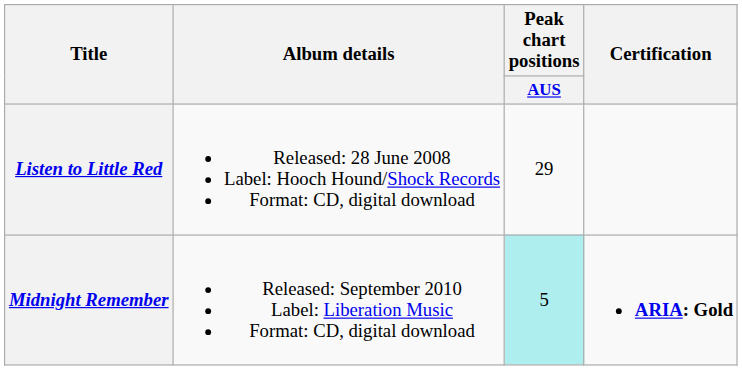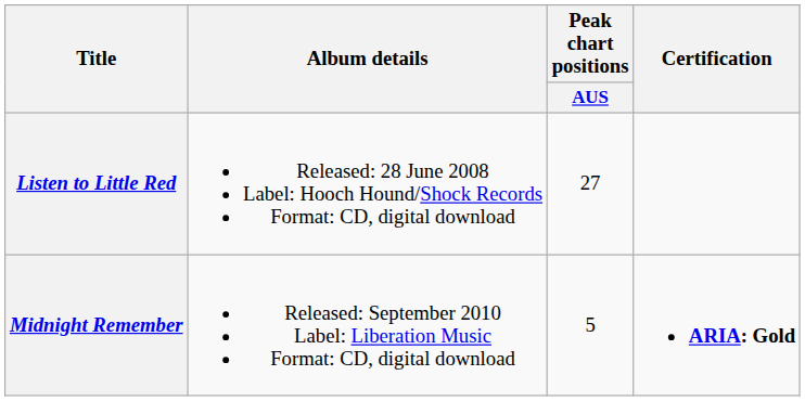Listen to Little Red | Peak chart positions / AUS: 29 -> 27
Midnight Remember | Peak chart positions / AUS: paleturquoise background -> no background
